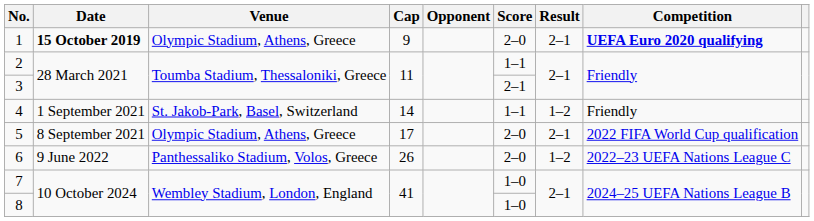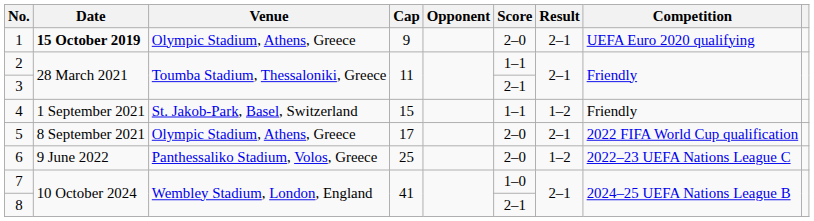1 | Competition: bold -> normal
4 | Cap: 14 -> 15
6 | Cap: 26 -> 25
8 | Score: 1–0 -> 2–1
